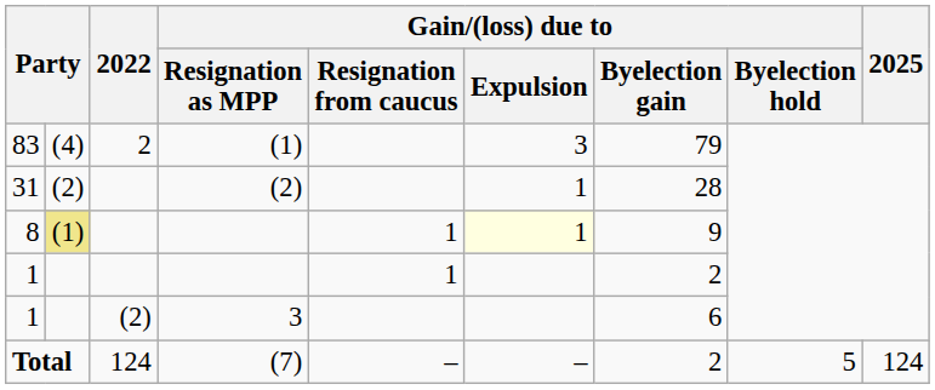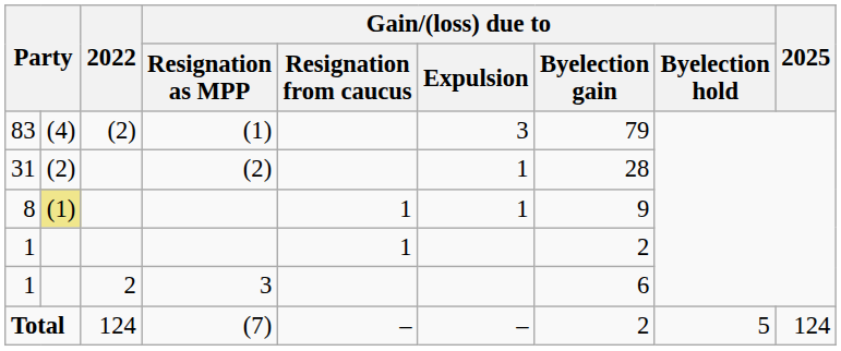83 | 2022: 2 -> (2)
8 | Gain/(loss) due to / Expulsion: lightyellow background -> no background
1 / 3 | 2022: (2) -> 2
